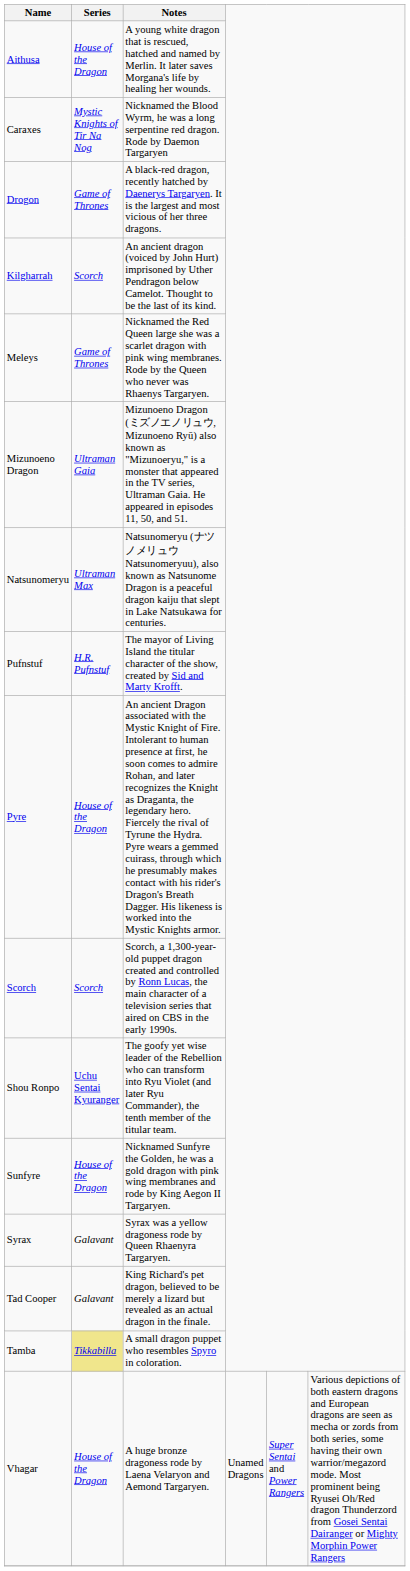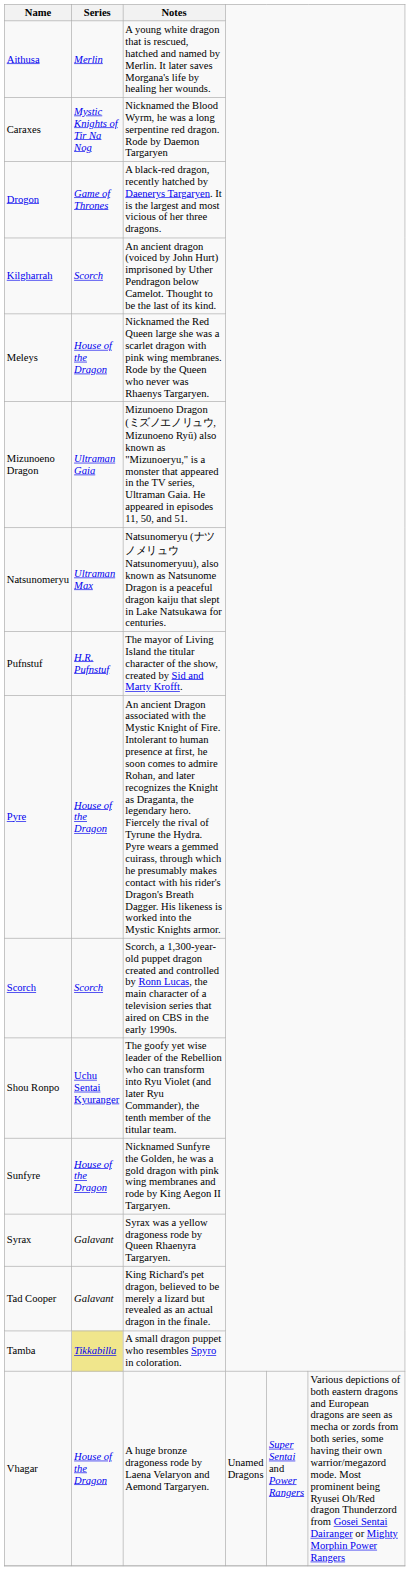Aithusa | Series: House of the Dragon -> Merlin
Meleys | Series: Game of Thrones -> House of the Dragon
